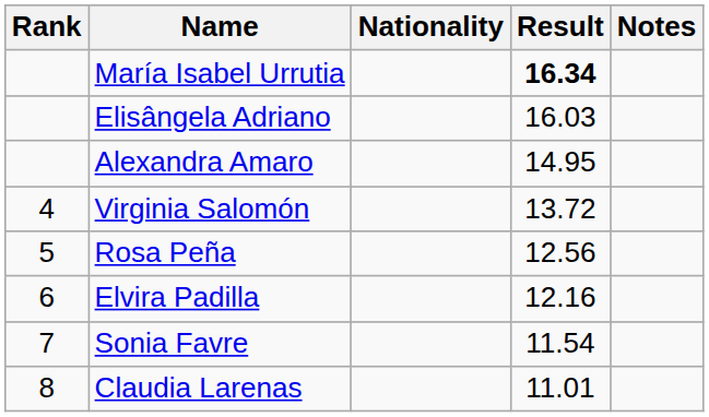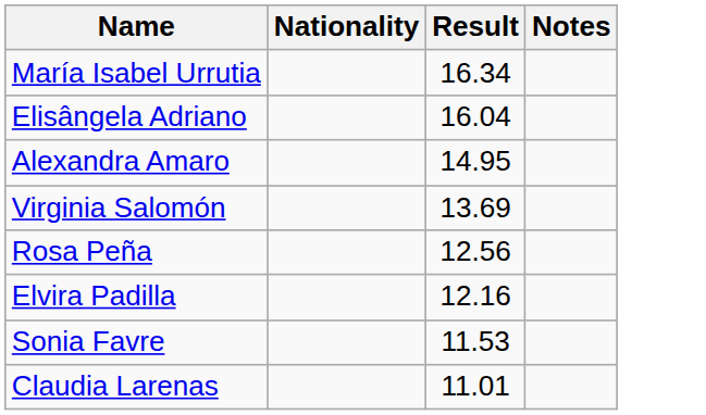- column: Rank | 4 | 5 | 6 | 7 | 8
María Isabel Urrutia | Result: bold -> normal
Elisângela Adriano | Result: 16.03 -> 16.04
Virginia Salomón | Result: 13.72 -> 13.69
Sonia Favre | Result: 11.54 -> 11.53
